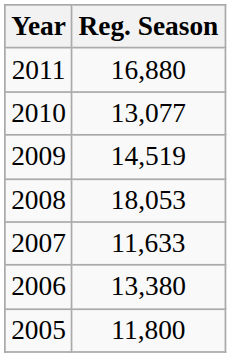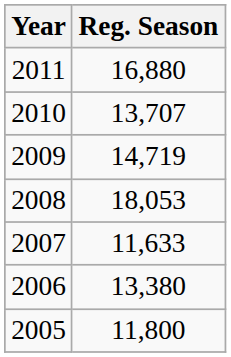2010 | Reg. Season: 13,077 -> 13,707
2009 | Reg. Season: 14,519 -> 14,719
